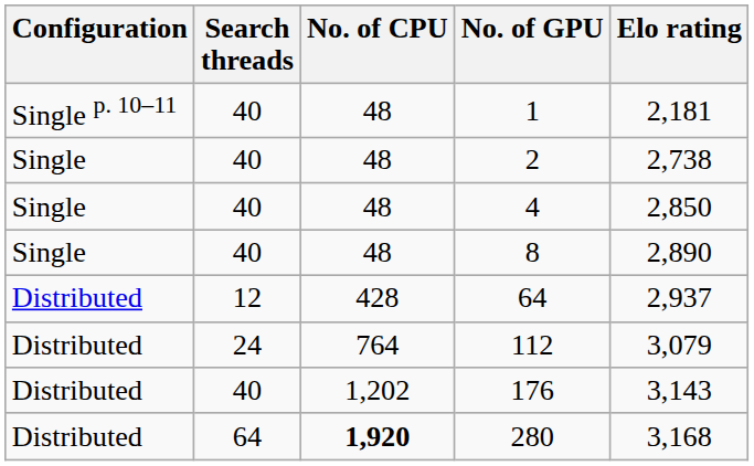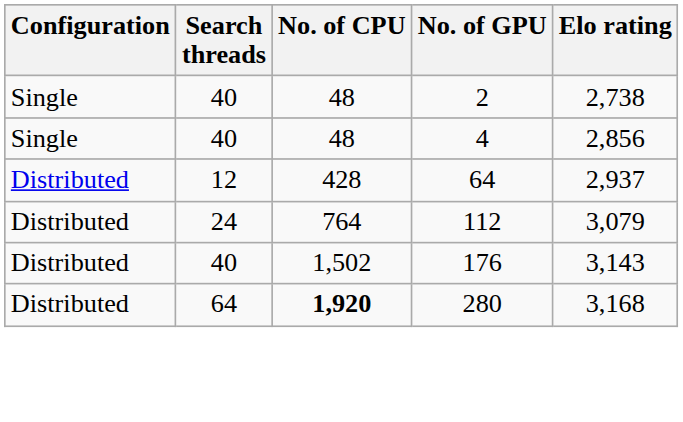- row: Single p. 10–11 | 40 | 48 | 1 | 2,181
4 | Elo rating: 2,850 -> 2,856
- row: Single | 40 | 48 | 8 | 2,890
176 | No. of CPU: 1,202 -> 1,502
